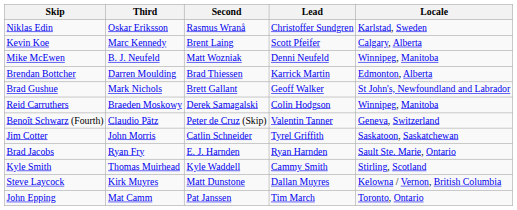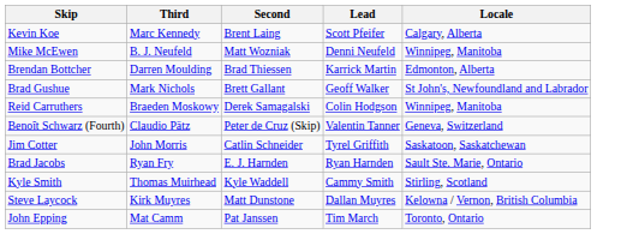- row: Niklas Edin | Oskar Eriksson | Rasmus Wranå | Christoffer Sundgren | Karlstad, Sweden
